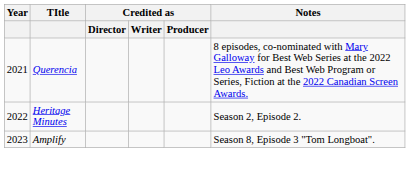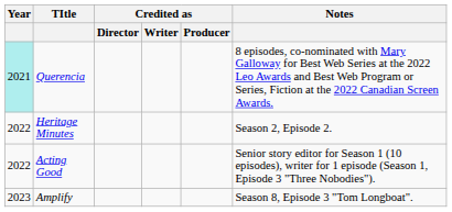Querencia | Year: no background -> paleturquoise background
+ row: 2022 | Acting Good | Senior story editor for Season 1 (10 episodes), writer for 1 episode (Season 1, Episode 3 "Three Nobodies").
